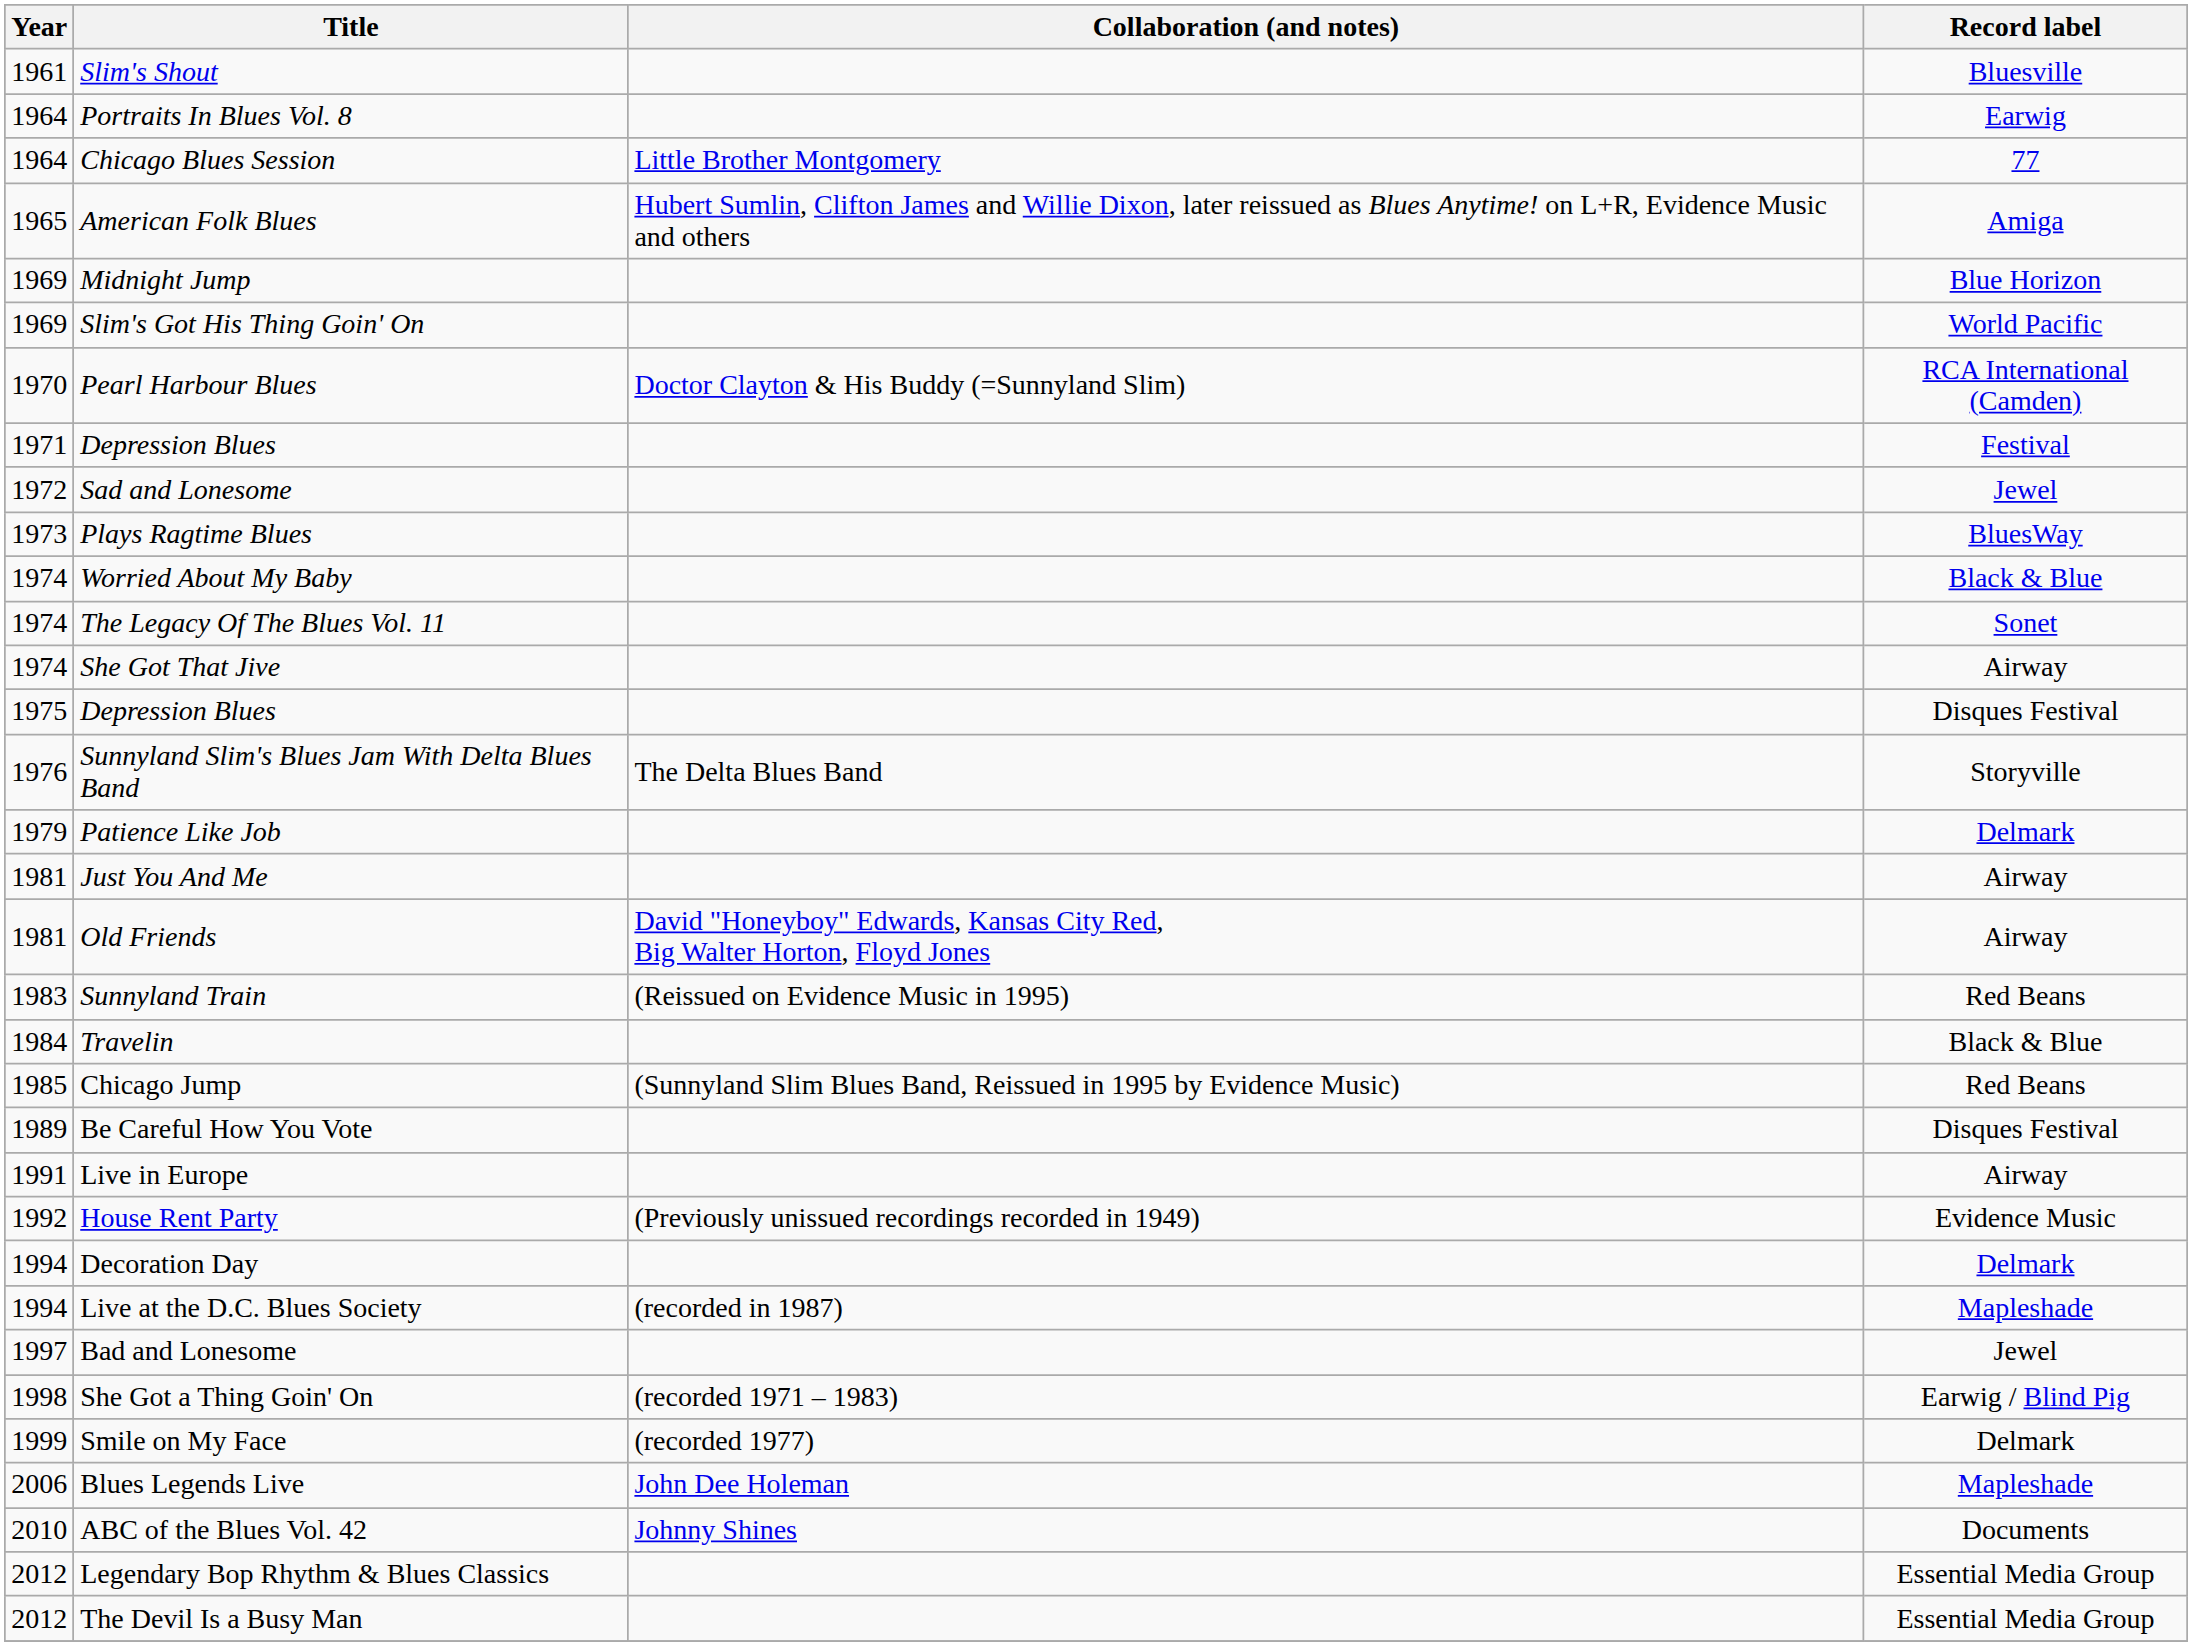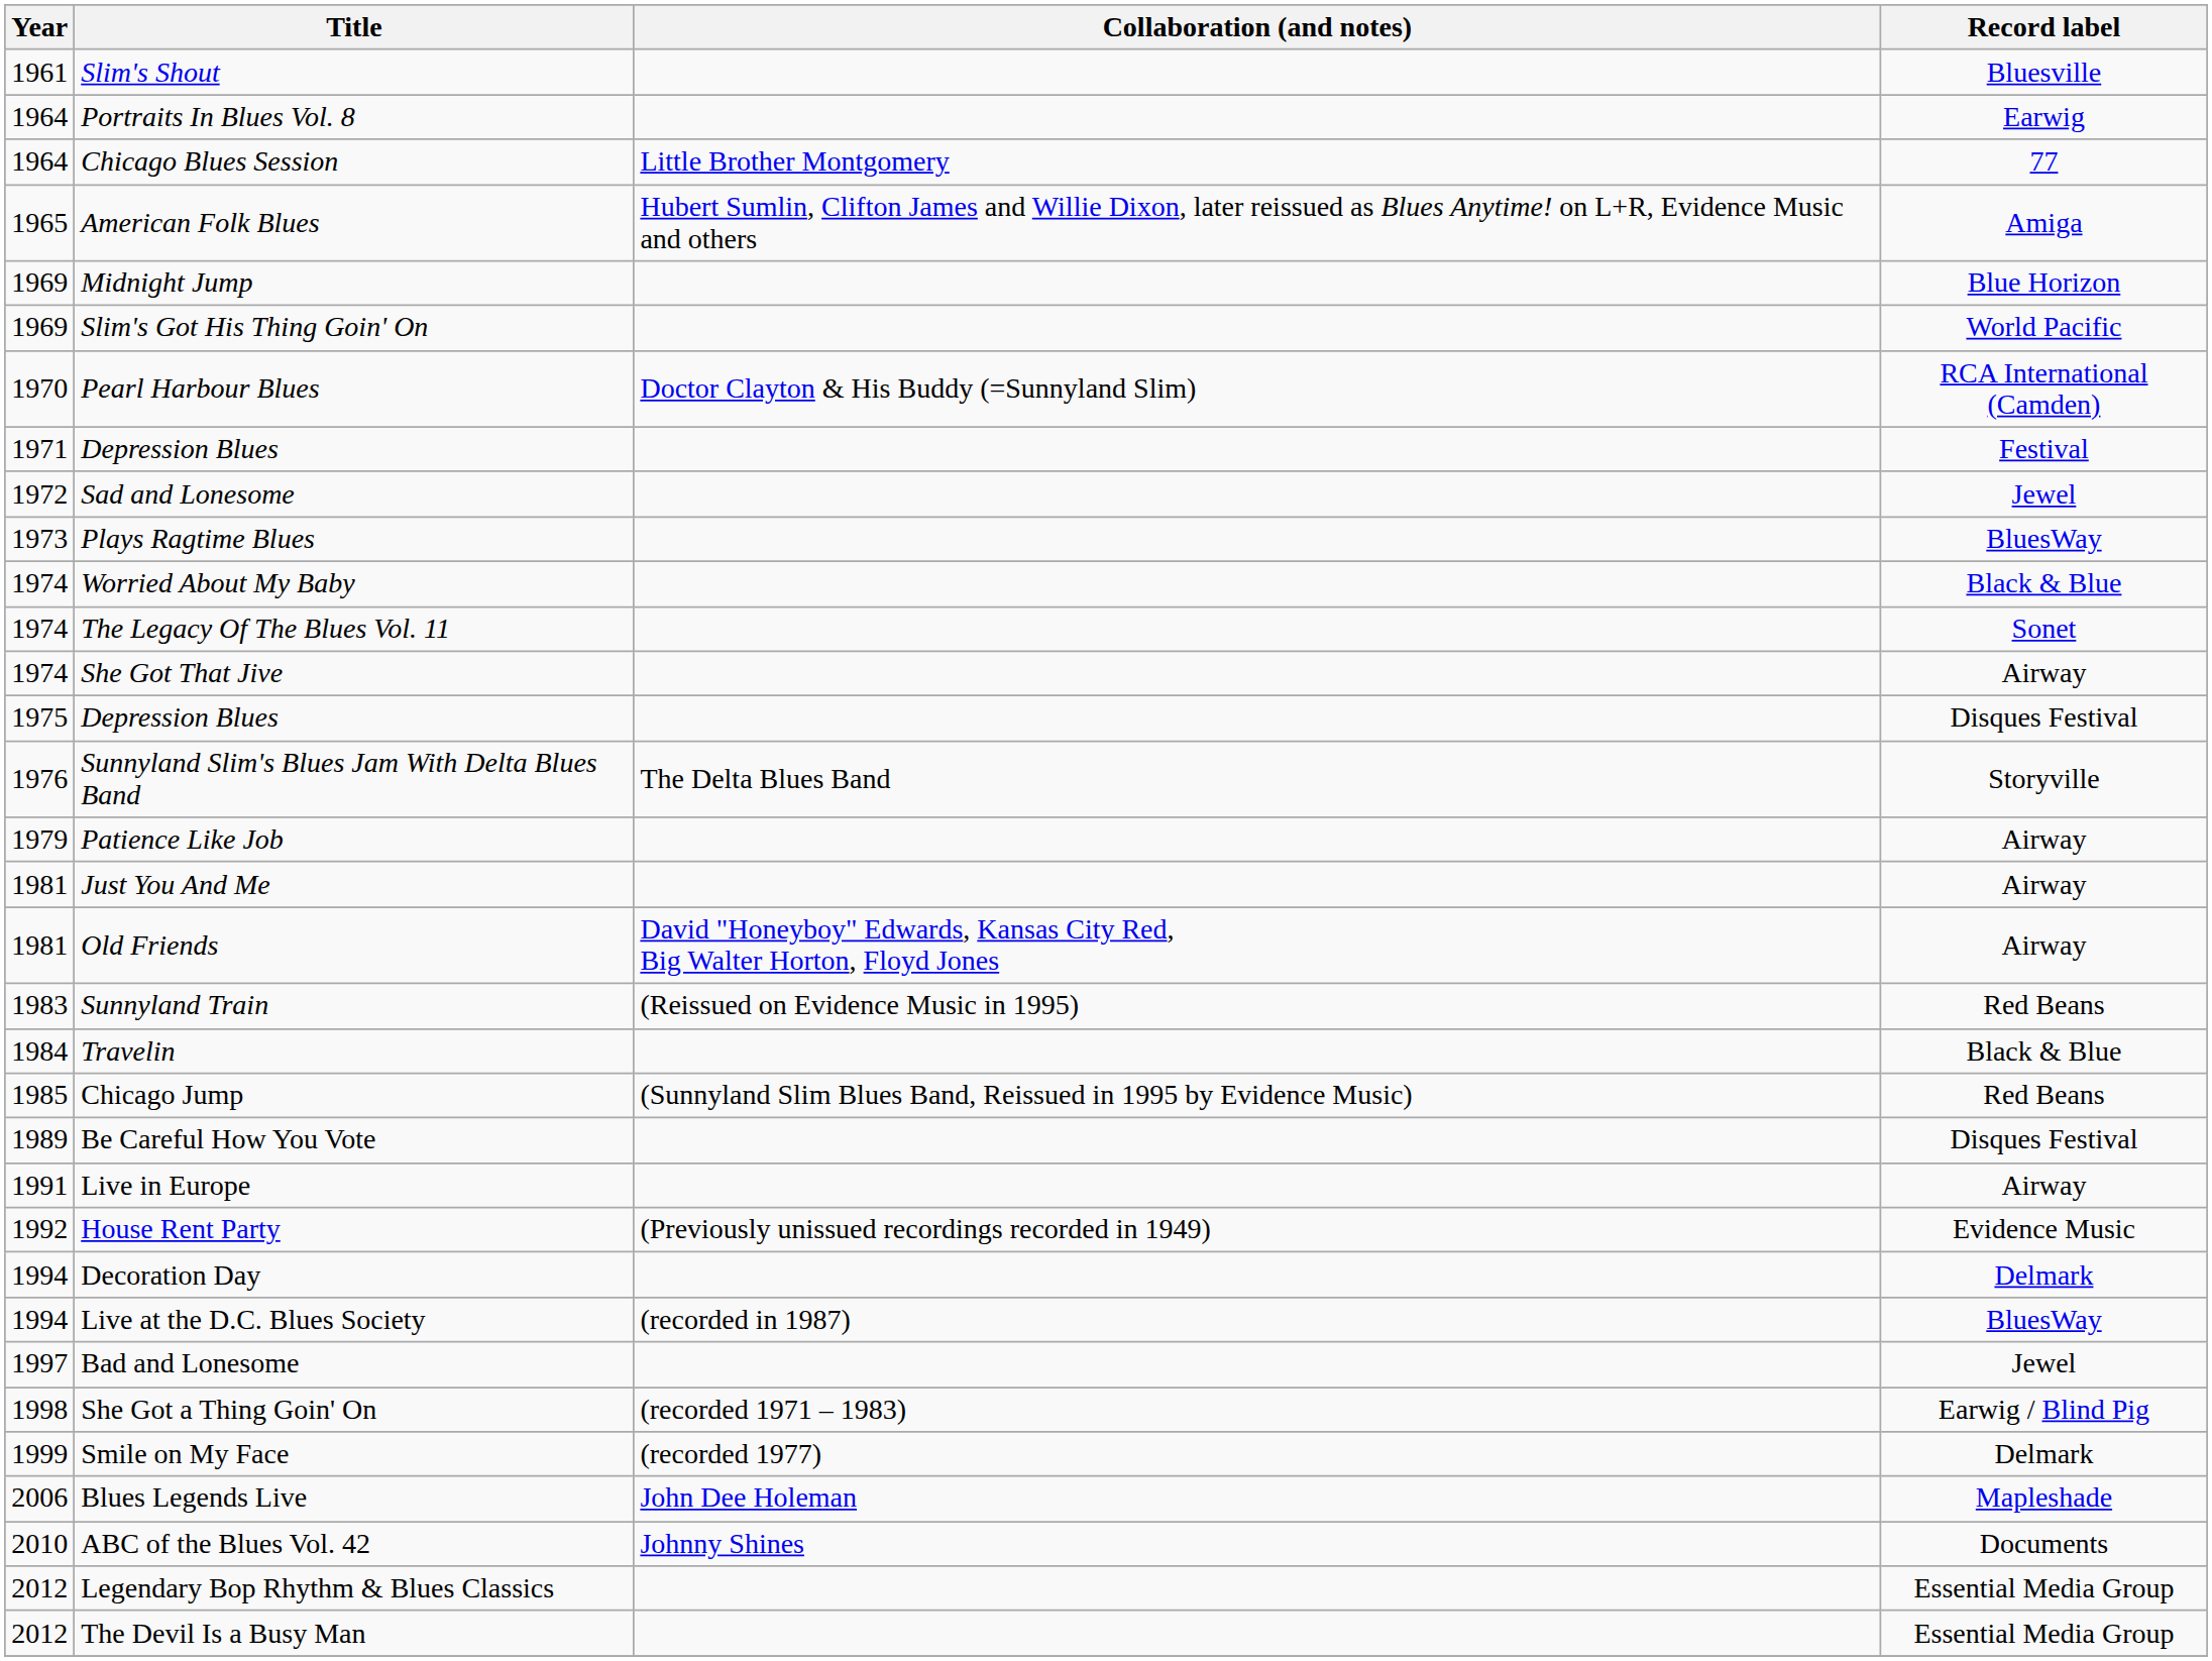Patience Like Job | Record label: Delmark -> Airway
Live at the D.C. Blues Society | Record label: Mapleshade -> BluesWay
